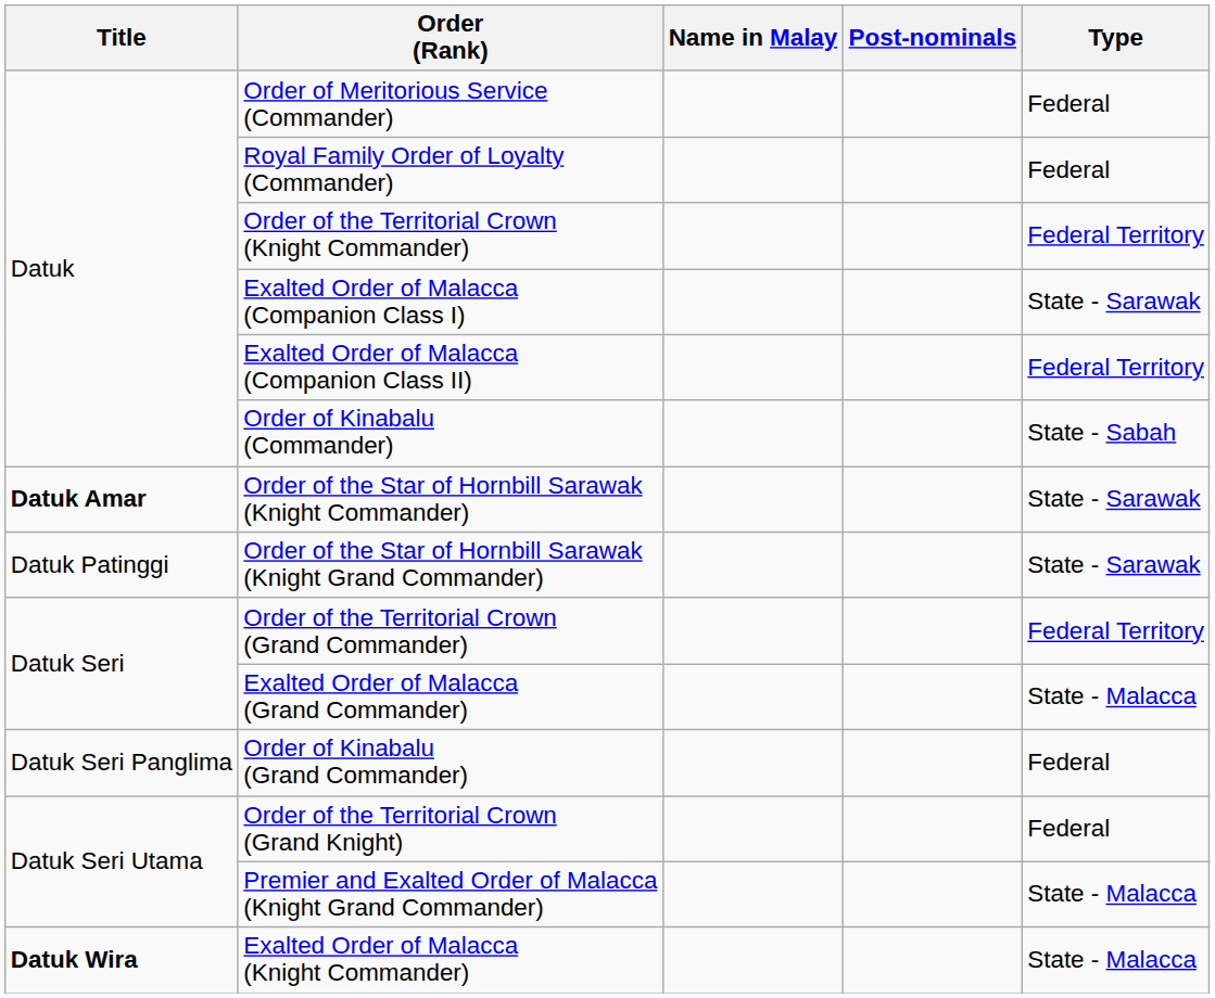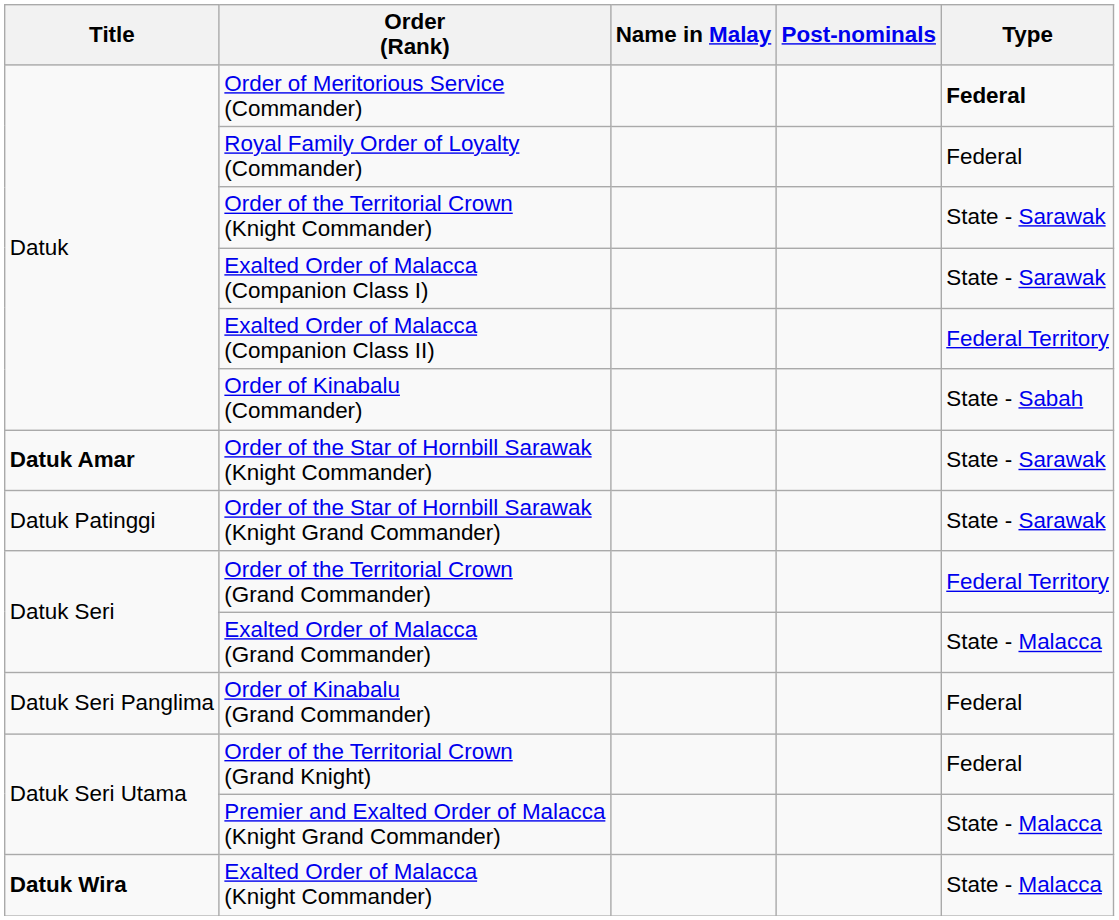Order of Meritorious Service (Commander) | Type: normal -> bold
Order of the Territorial Crown (Knight Commander) | Type: Federal Territory -> State - Sarawak
